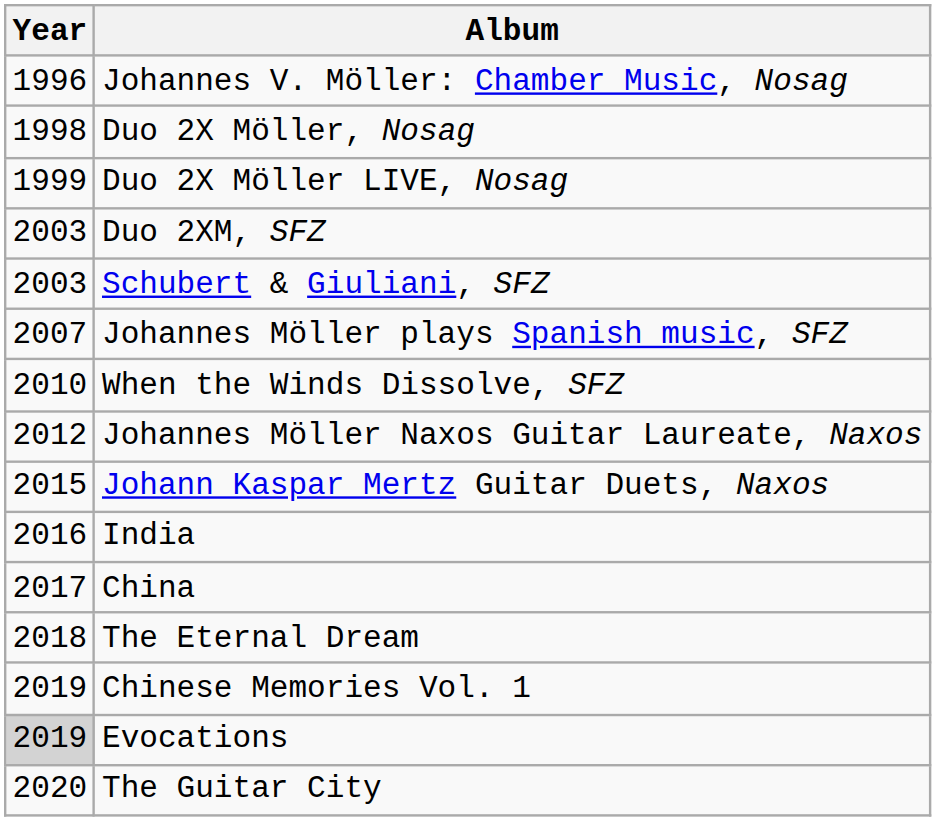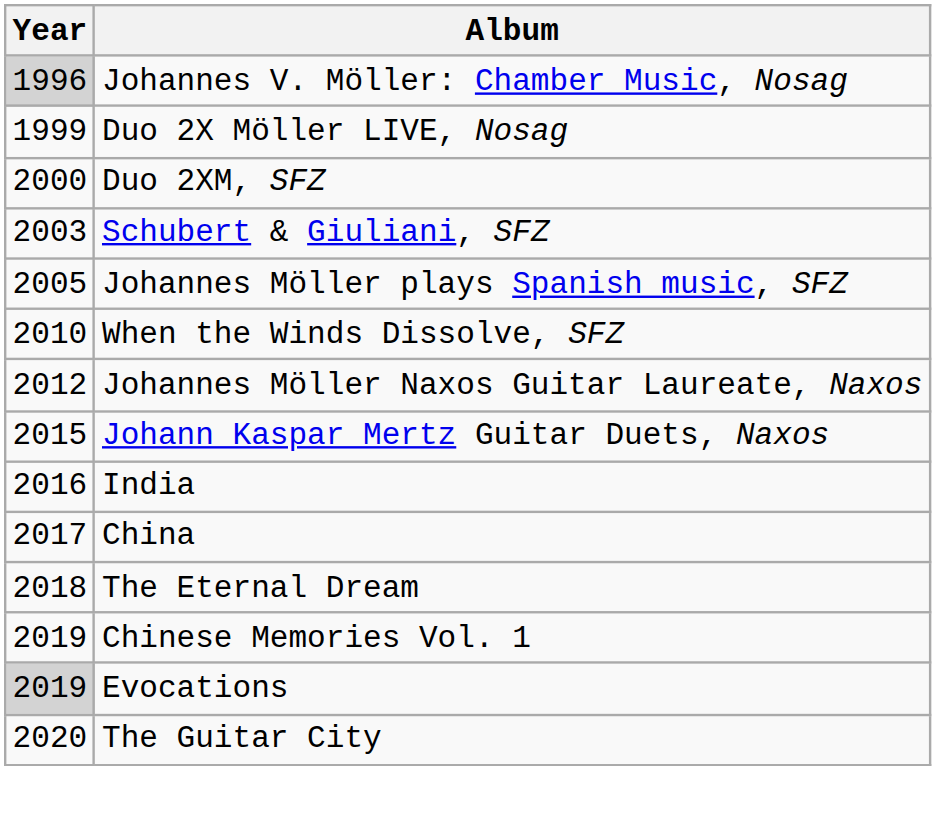Johannes V. Möller: Chamber Music, Nosag | Year: no background -> lightgrey background
- row: 1998 | Duo 2X Möller, Nosag
Duo 2XM, SFZ | Year: 2003 -> 2000
Johannes Möller plays Spanish music, SFZ | Year: 2007 -> 2005
